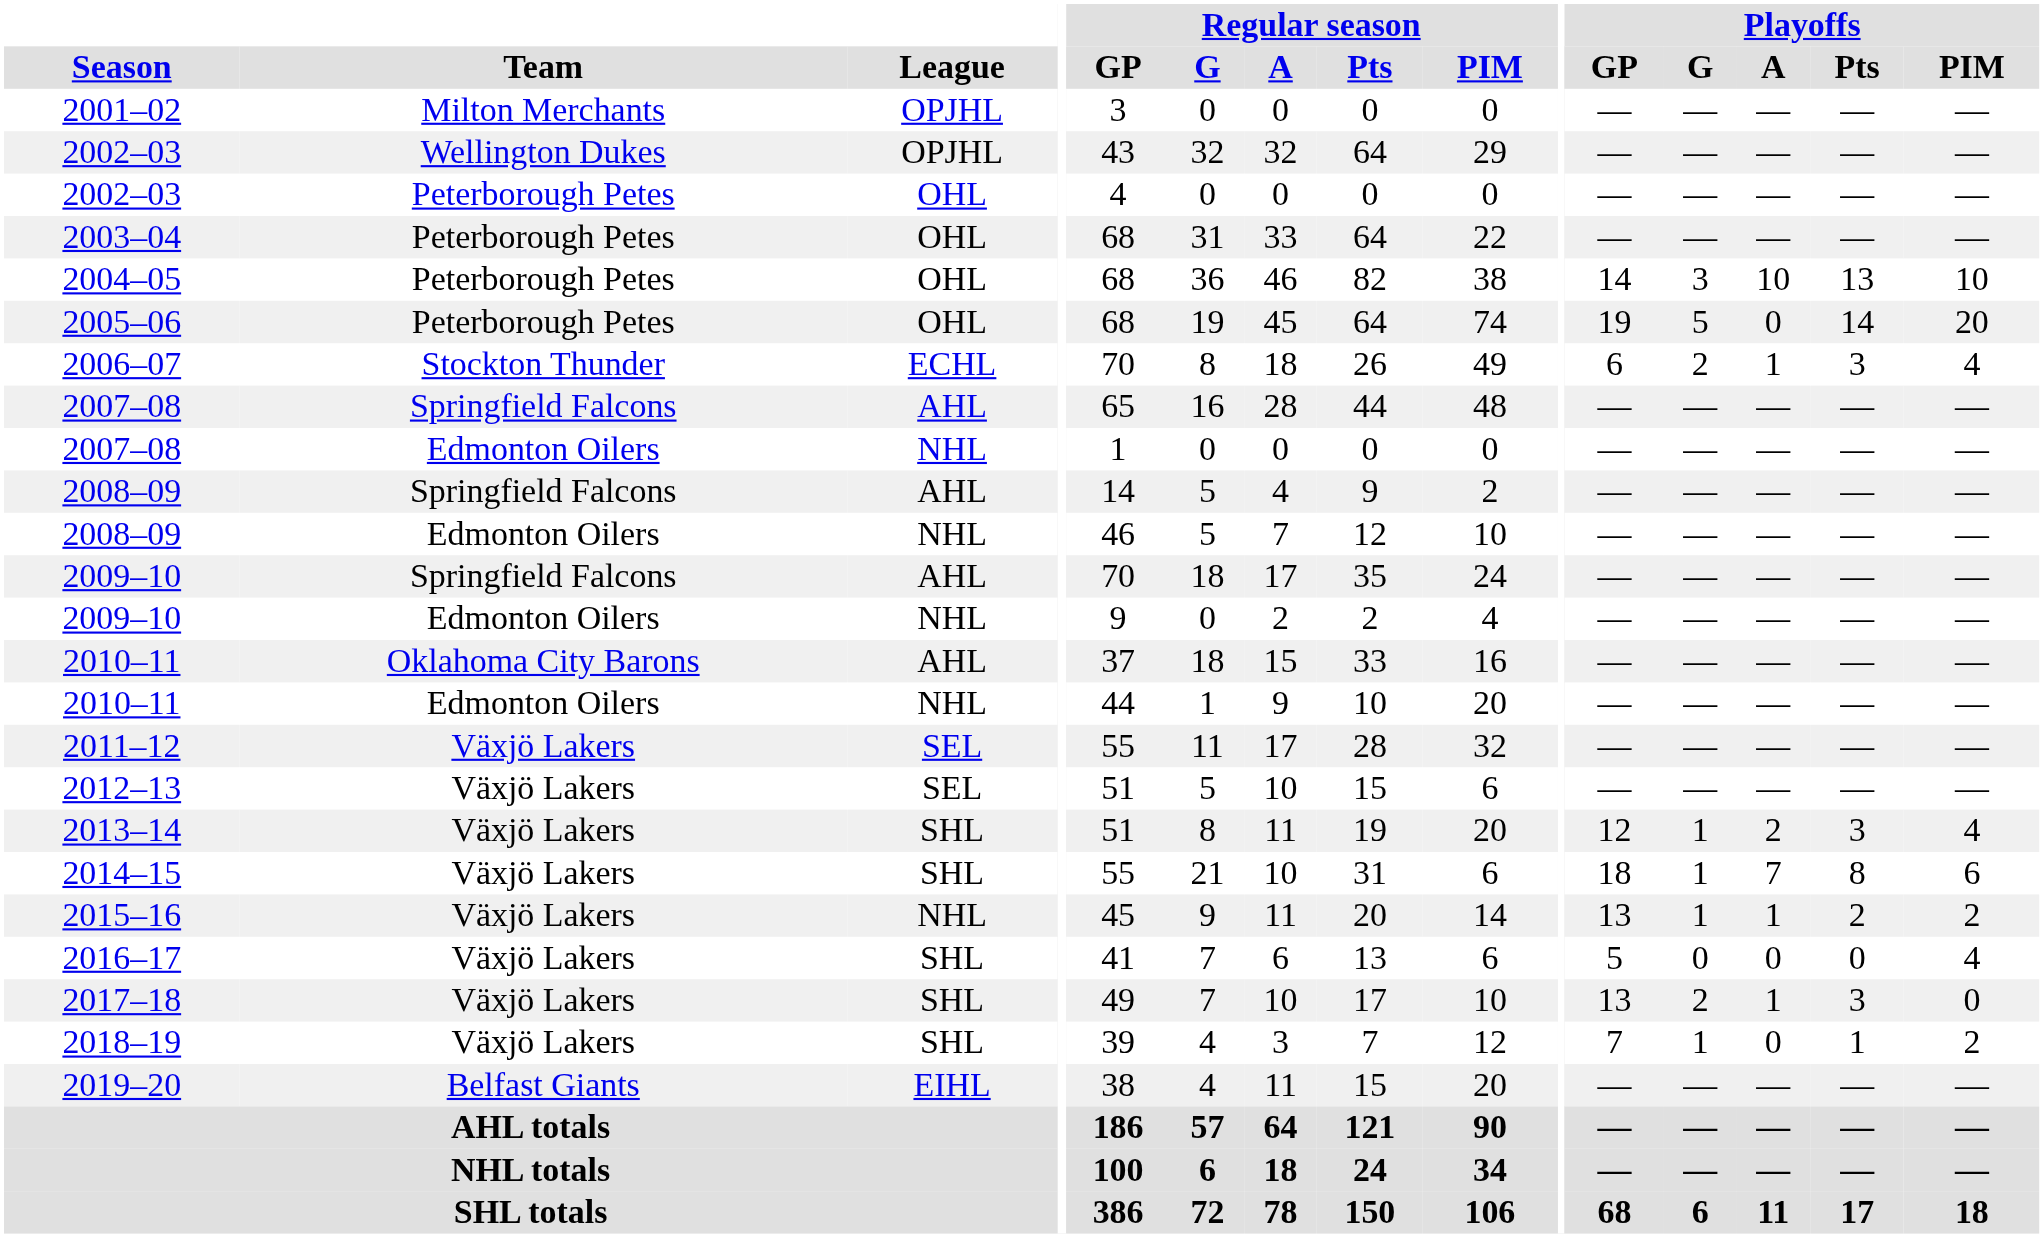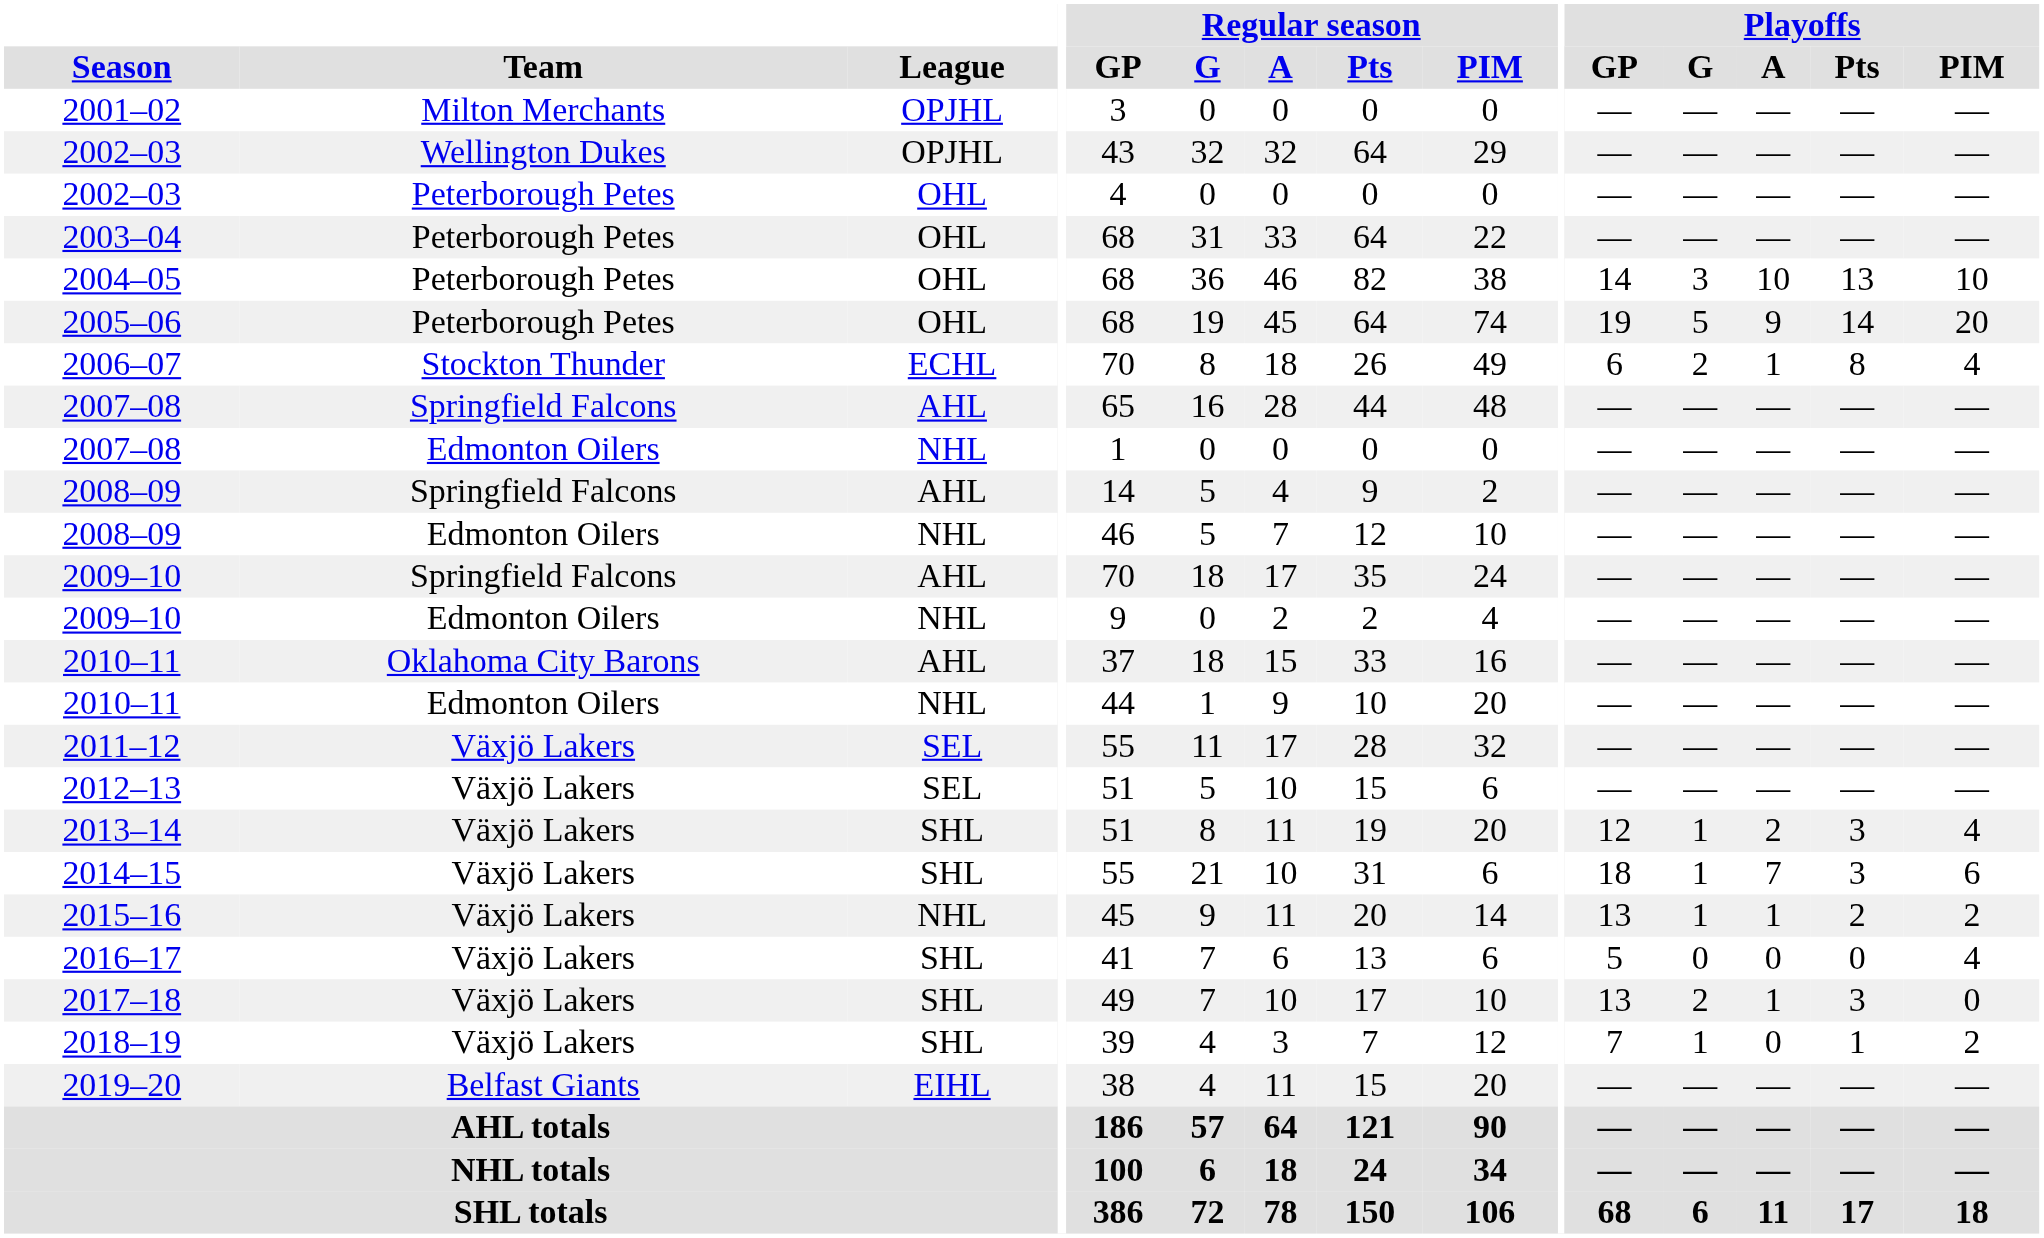2005–06 | Playoffs / A: 0 -> 9
2006–07 | Playoffs / Pts: 3 -> 8
2014–15 | Playoffs / Pts: 8 -> 3
